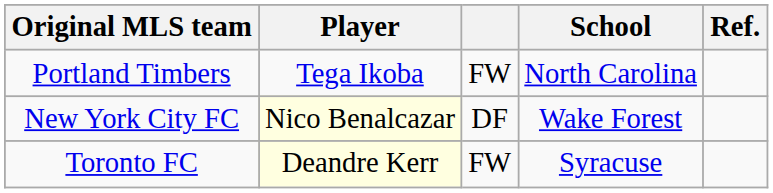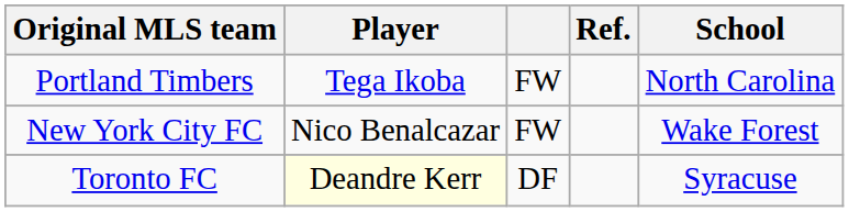columns swapped: School <-> Ref.
New York City FC | Player: lightyellow background -> no background
New York City FC | column 3: DF -> FW
Toronto FC | column 3: FW -> DF
